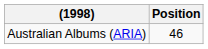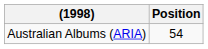Australian Albums (ARIA) | Position: 46 -> 54
